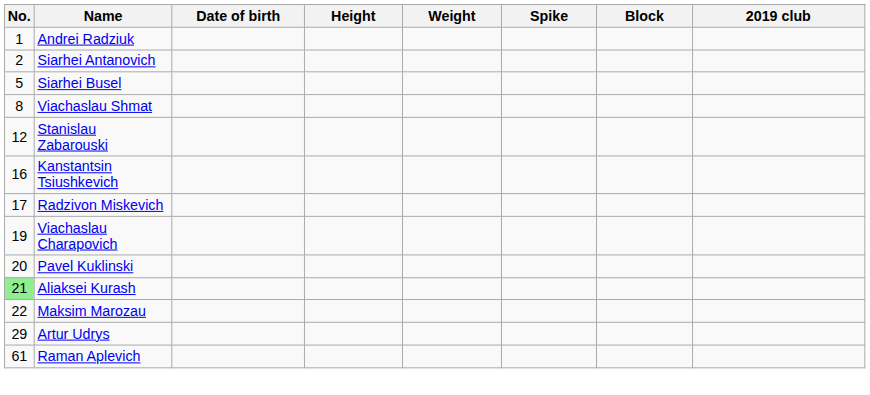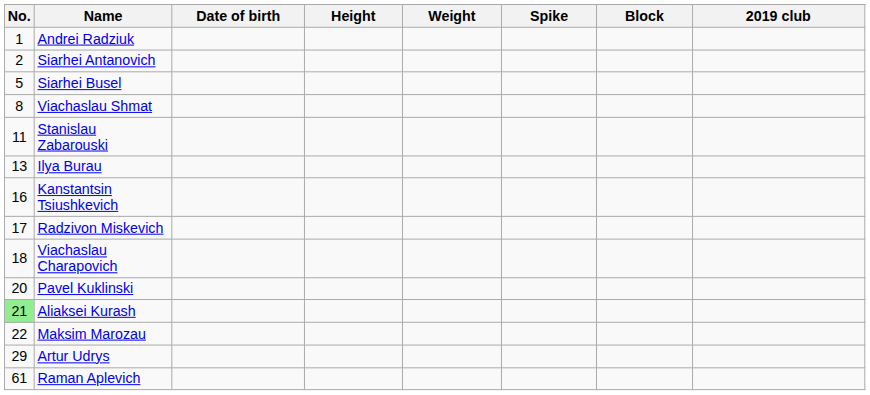Stanislau Zabarouski | No.: 12 -> 11
+ row: 13 | Ilya Burau
Viachaslau Charapovich | No.: 19 -> 18
